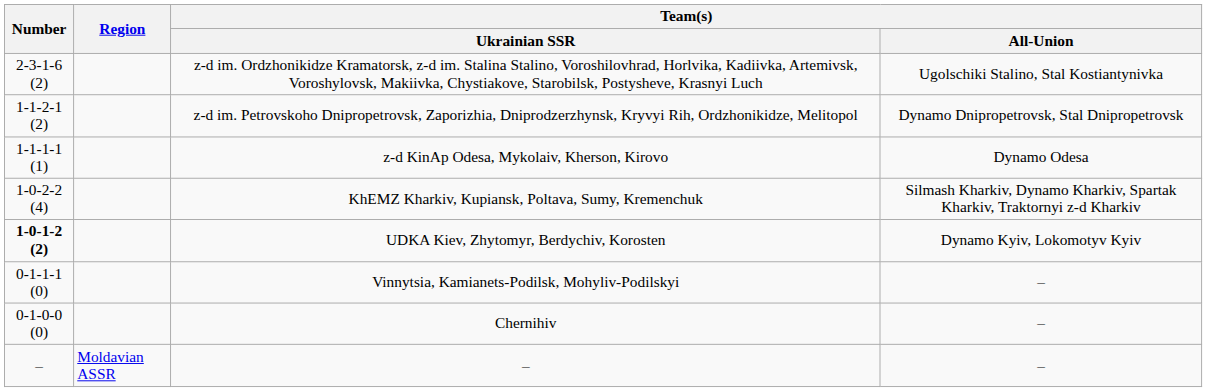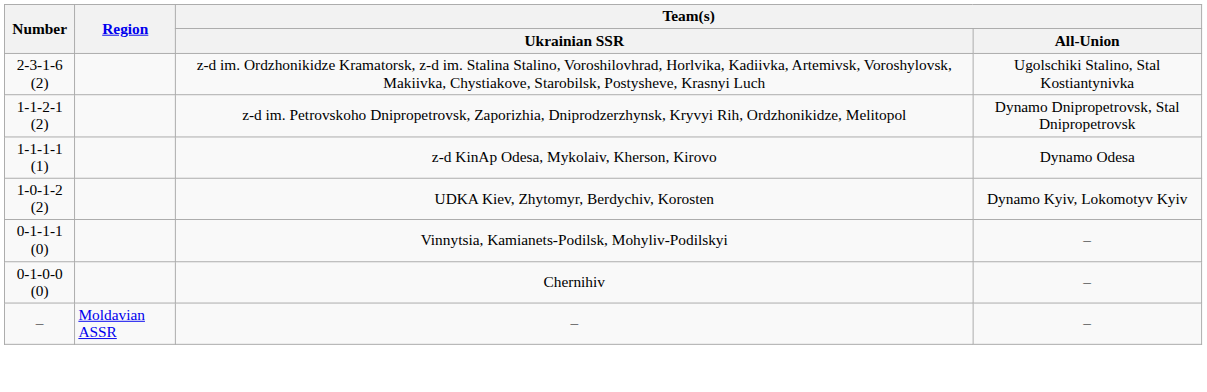- row: 1-0-2-2 (4) | KhEMZ Kharkiv, Kupiansk, Poltava, Sumy, Kremenchuk | Silmash Kharkiv, Dynamo Kharkiv, Spartak Kharkiv, Traktornyi z-d Kharkiv
UDKA Kiev, Zhytomyr, Berdychiv, Korosten | Number: bold -> normal
